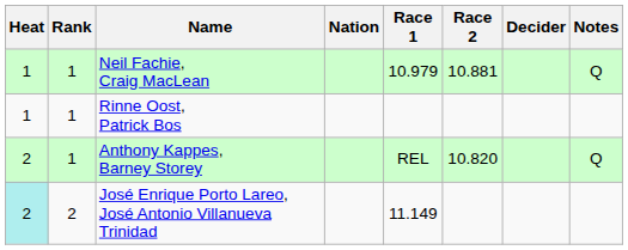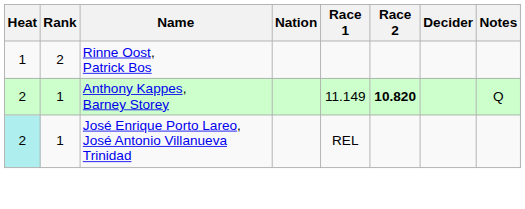- row: 1 | 1 | Neil Fachie, Craig MacLean | 10.979 | 10.881 | Q
Rinne Oost, Patrick Bos | Rank: 1 -> 2
Anthony Kappes, Barney Storey | Race 1: REL -> 11.149
Anthony Kappes, Barney Storey | Race 2: normal -> bold
José Enrique Porto Lareo, José Antonio Villanueva Trinidad | Rank: 2 -> 1
José Enrique Porto Lareo, José Antonio Villanueva Trinidad | Race 1: 11.149 -> REL
